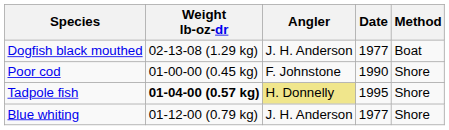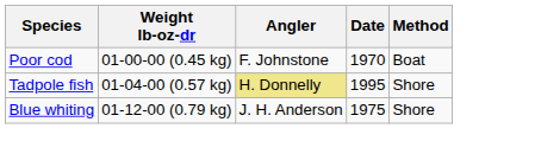- row: Dogfish black mouthed | 02-13-08 (1.29 kg) | J. H. Anderson | 1977 | Boat
Poor cod | Date: 1990 -> 1970
Poor cod | Method: Shore -> Boat
Tadpole fish | Weight lb-oz-dr: bold -> normal
Blue whiting | Date: 1977 -> 1975
